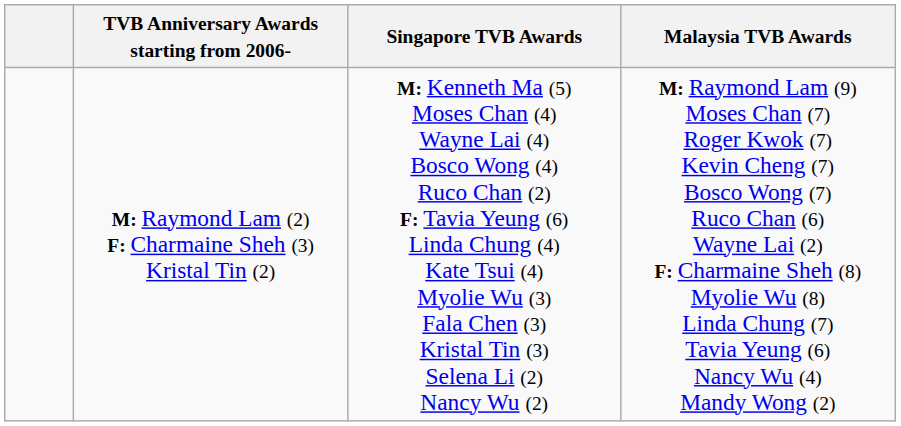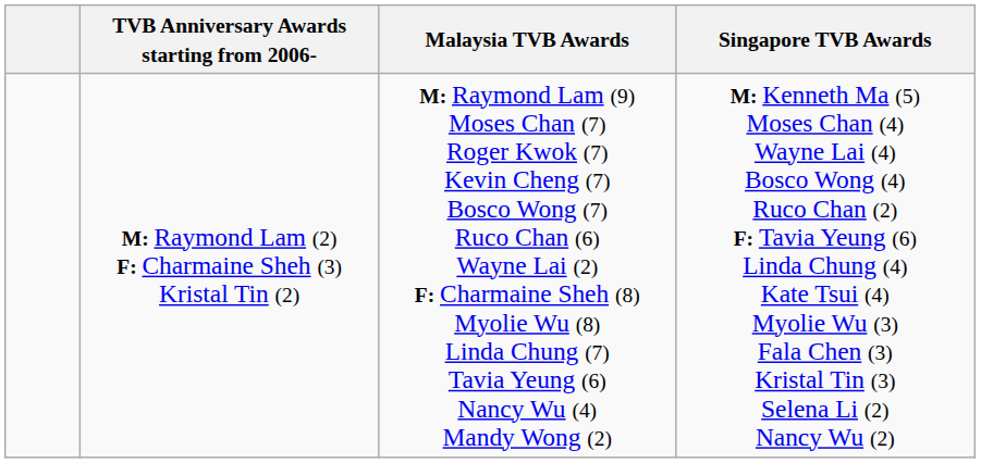columns swapped: Malaysia TVB Awards <-> Singapore TVB Awards
